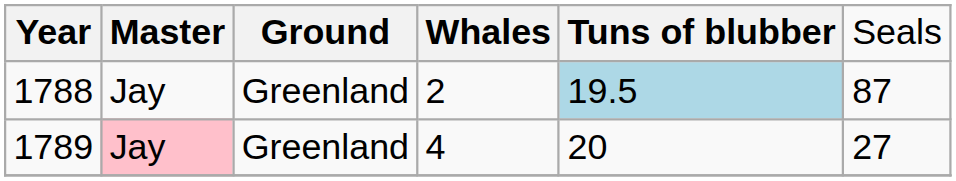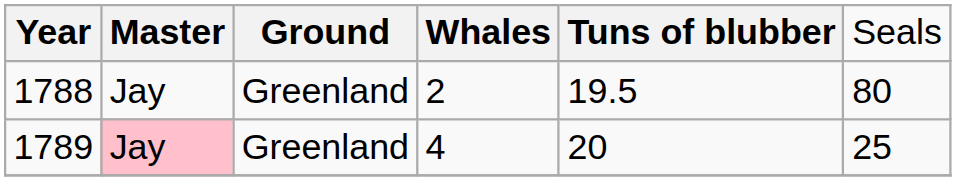1788 | column 5: lightblue background -> no background
1788 | column 6: 87 -> 80
1789 | column 6: 27 -> 25
